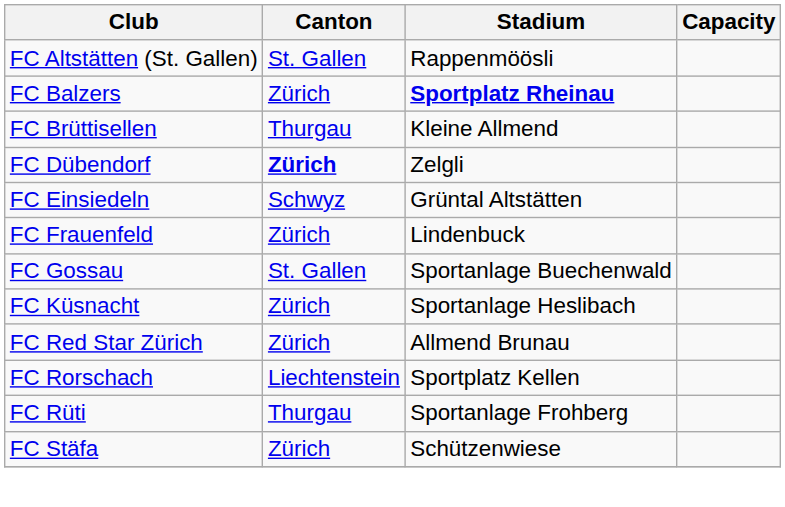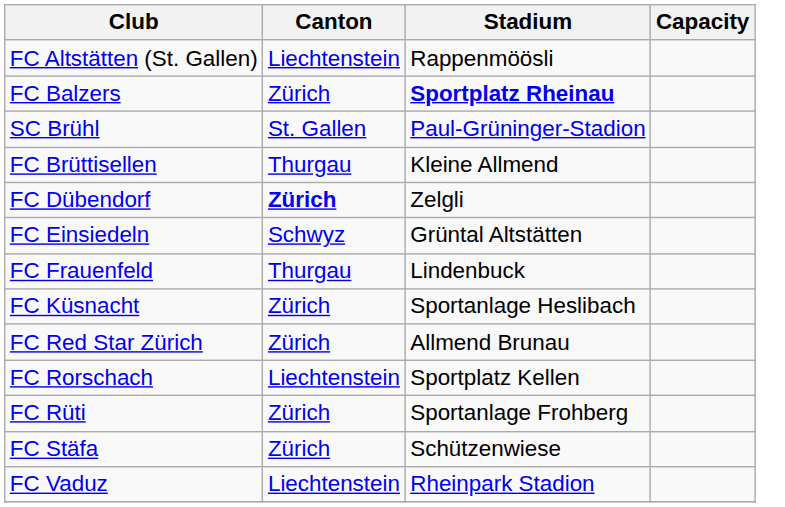FC Altstätten (St. Gallen) | Canton: St. Gallen -> Liechtenstein
+ row: SC Brühl | St. Gallen | Paul-Grüninger-Stadion
FC Frauenfeld | Canton: Zürich -> Thurgau
- row: FC Gossau | St. Gallen | Sportanlage Buechenwald
FC Rüti | Canton: Thurgau -> Zürich
+ row: FC Vaduz | Liechtenstein | Rheinpark Stadion
